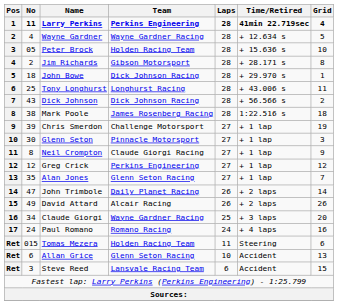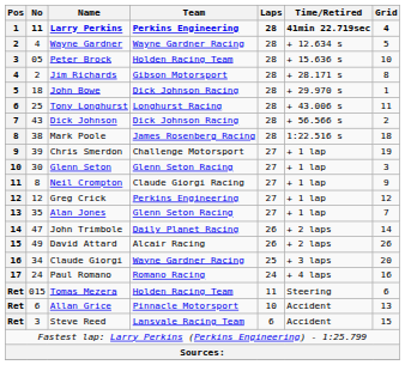Glenn Seton | Team: Pinnacle Motorsport -> Glenn Seton Racing
Allan Grice | Team: Glenn Seton Racing -> Pinnacle Motorsport
